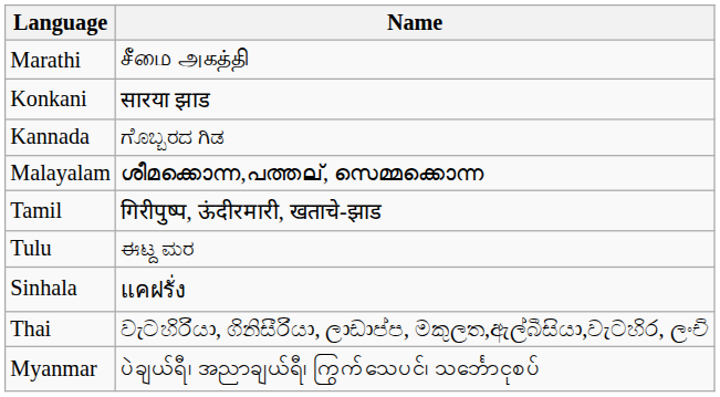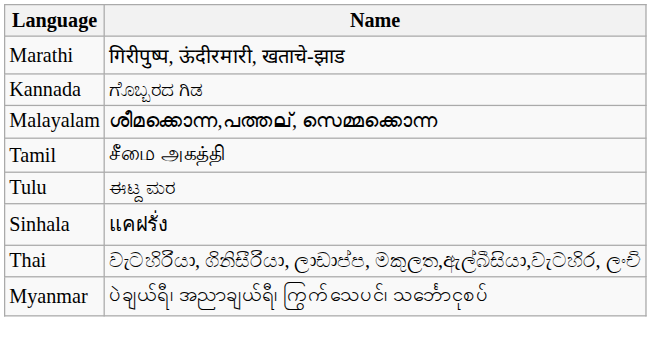Marathi | Name: சீமை அகத்தி -> गिरीपुष्प, ऊंदीरमारी, खताचे-झाड
- row: Konkani | सारया झाड
Tamil | Name: गिरीपुष्प, ऊंदीरमारी, खताचे-झाड -> சீமை அகத்தி
